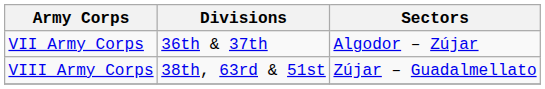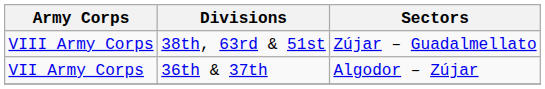rows swapped: VII Army Corps <-> VIII Army Corps
